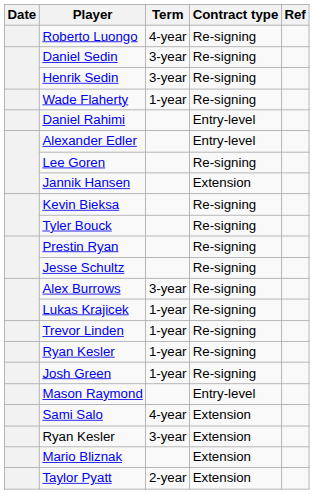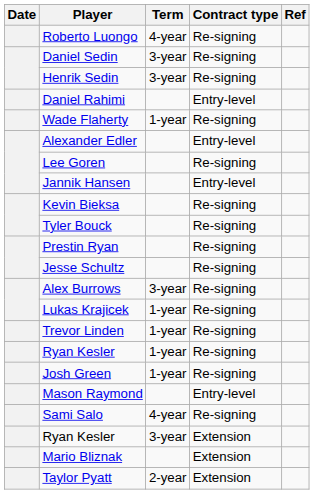rows swapped: Wade Flaherty <-> Daniel Rahimi
Jannik Hansen | Contract type: Extension -> Entry-level
Sami Salo | Contract type: Extension -> Re-signing
